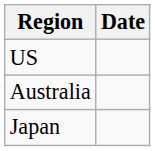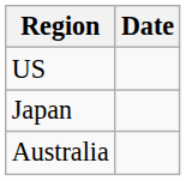rows swapped: Japan <-> Australia
